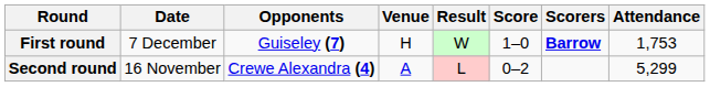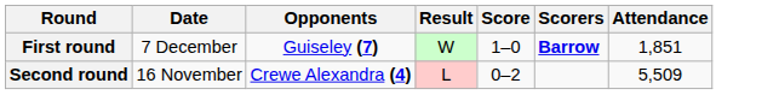- column: Venue | H | A
First round | Attendance: 1,753 -> 1,851
Second round | Attendance: 5,299 -> 5,509
